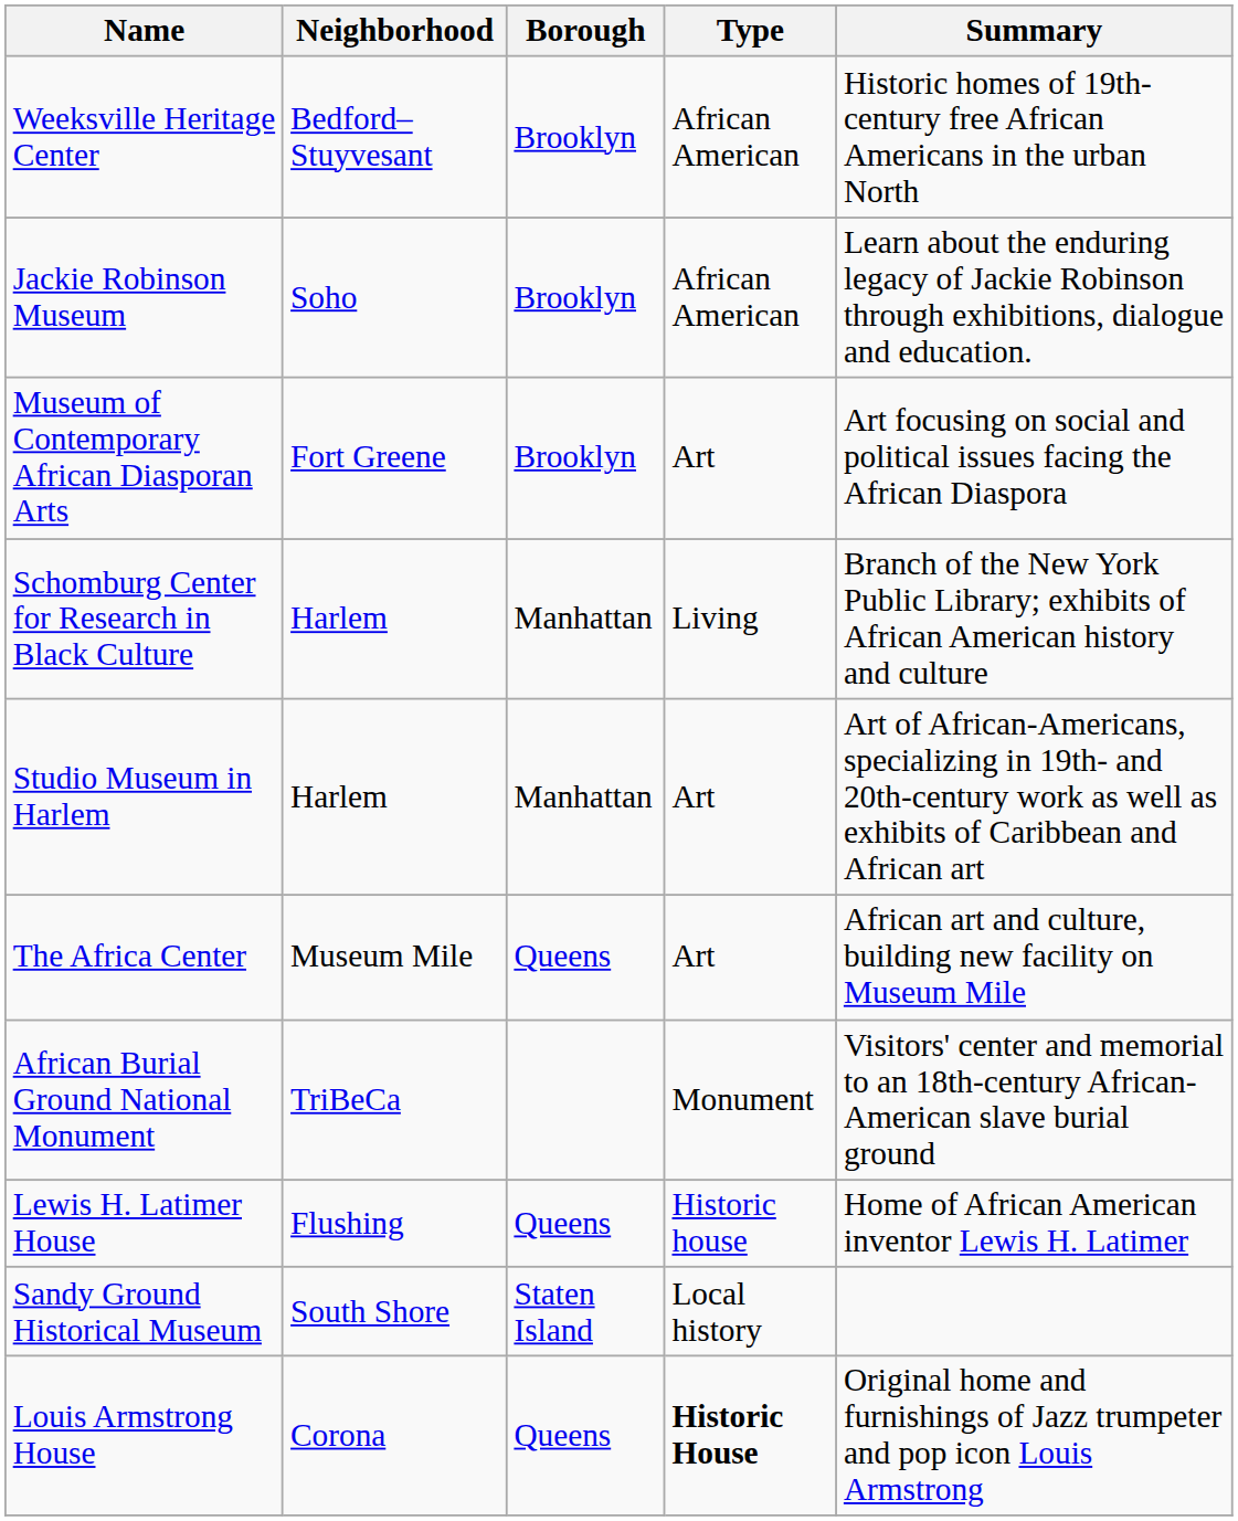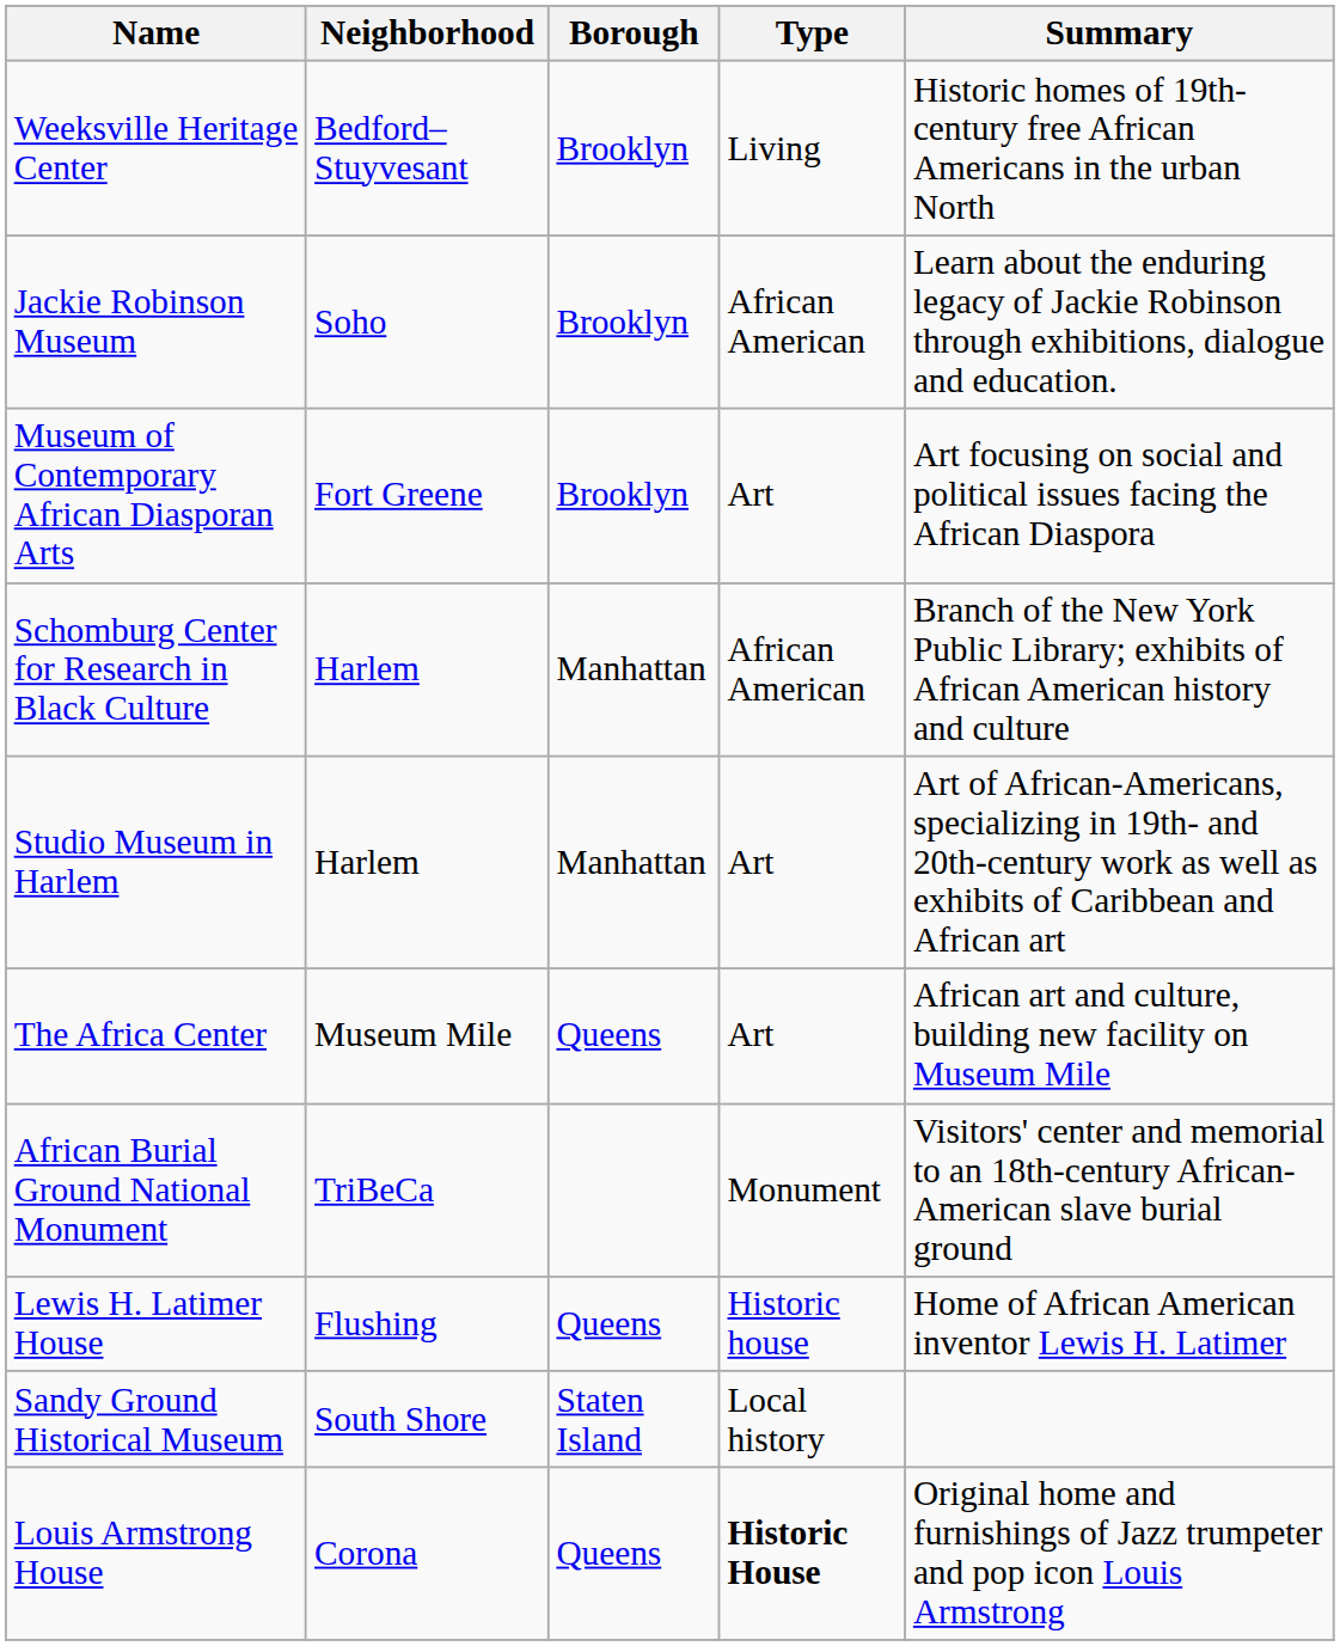Weeksville Heritage Center | Type: African American -> Living
Schomburg Center for Research in Black Culture | Type: Living -> African American
